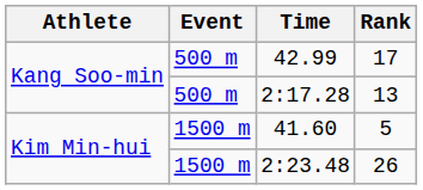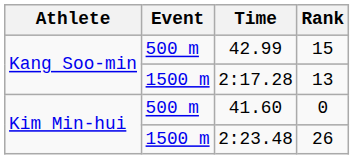42.99 | Rank: 17 -> 15
2:17.28 | Event: 500 m -> 1500 m
41.60 | Event: 1500 m -> 500 m
41.60 | Rank: 5 -> 0
